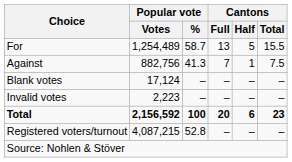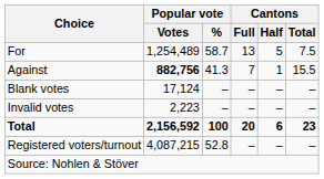For | Cantons / Total: 15.5 -> 7.5
Against | Popular vote / Votes: normal -> bold
Against | Cantons / Total: 7.5 -> 15.5
